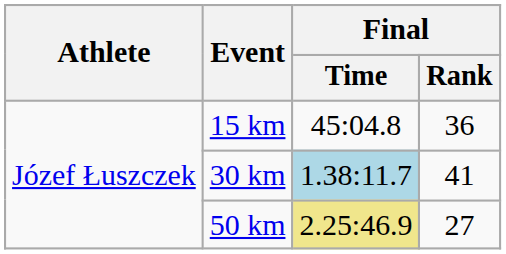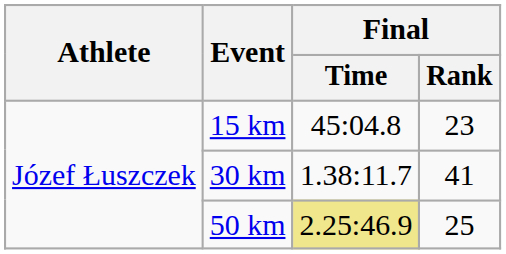15 km | Final / Rank: 36 -> 23
30 km | Final / Time: lightblue background -> no background
50 km | Final / Rank: 27 -> 25
